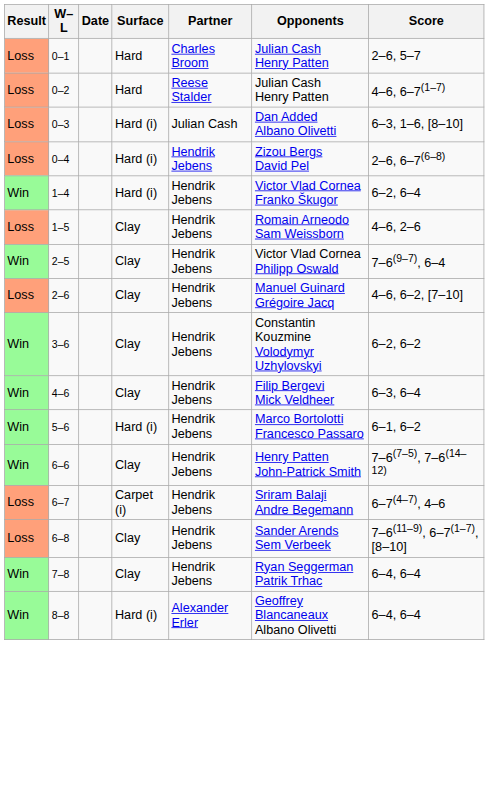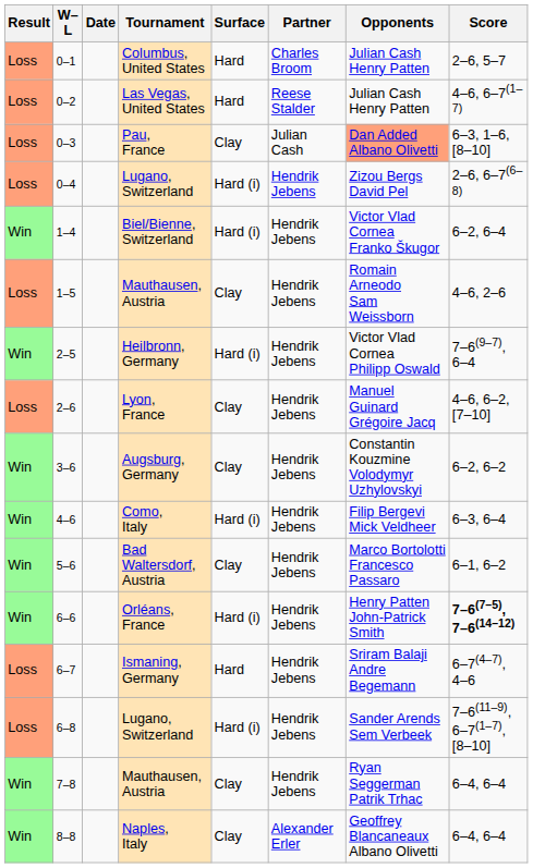+ column: Tournament | Columbus, United States | Las Vegas, United States | Pau, France | Lugano, Switzerland | Biel/Bienne, Switzerland | Mauthausen, Austria | Heilbronn, Germany | Lyon, France | Augsburg, Germany | Como, Italy | Bad Waltersdorf, Austria | Orléans, France | Ismaning, Germany | Lugano, Switzerland | Mauthausen, Austria | Naples, Italy
0–3 | Surface: Hard (i) -> Clay
0–3 | Opponents: no background -> lightsalmon background
2–5 | Surface: Clay -> Hard (i)
4–6 | Surface: Clay -> Hard (i)
5–6 | Surface: Hard (i) -> Clay
6–6 | Surface: Clay -> Hard (i)
6–6 | Score: normal -> bold
6–7 | Surface: Carpet (i) -> Hard
6–8 | Surface: Clay -> Hard (i)
8–8 | Surface: Hard (i) -> Clay
